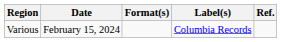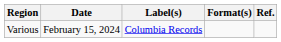columns swapped: Format(s) <-> Label(s)
